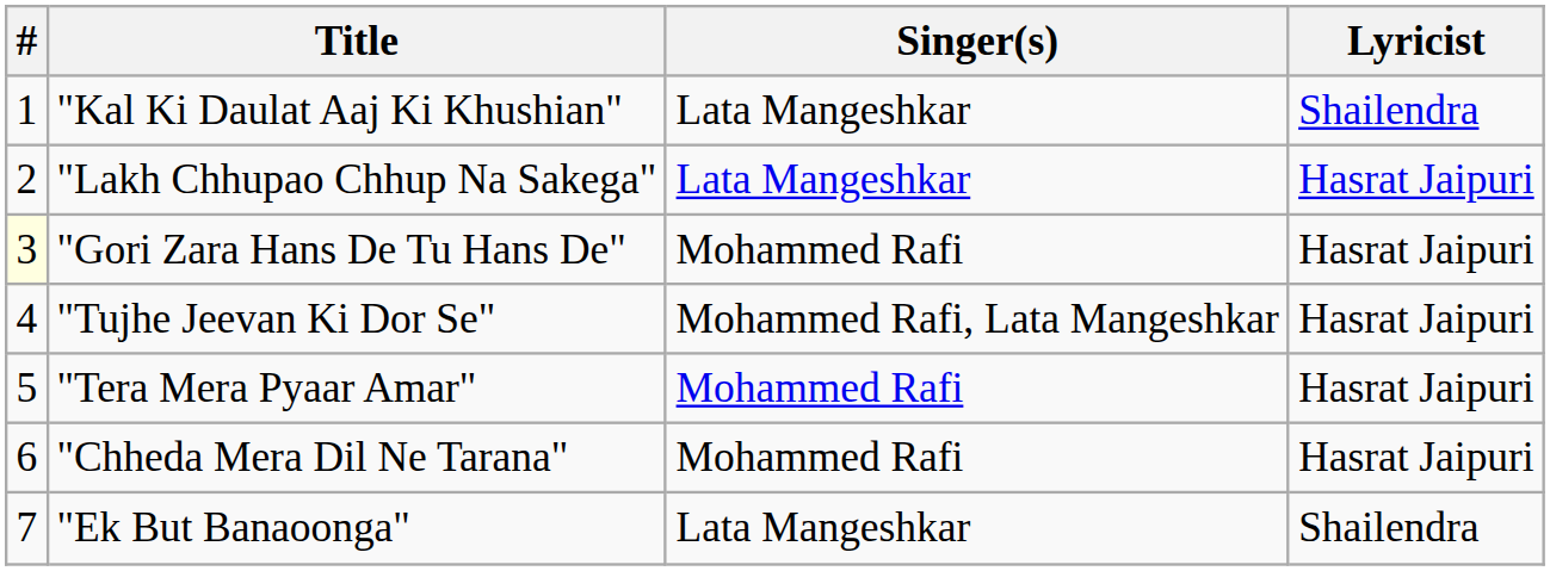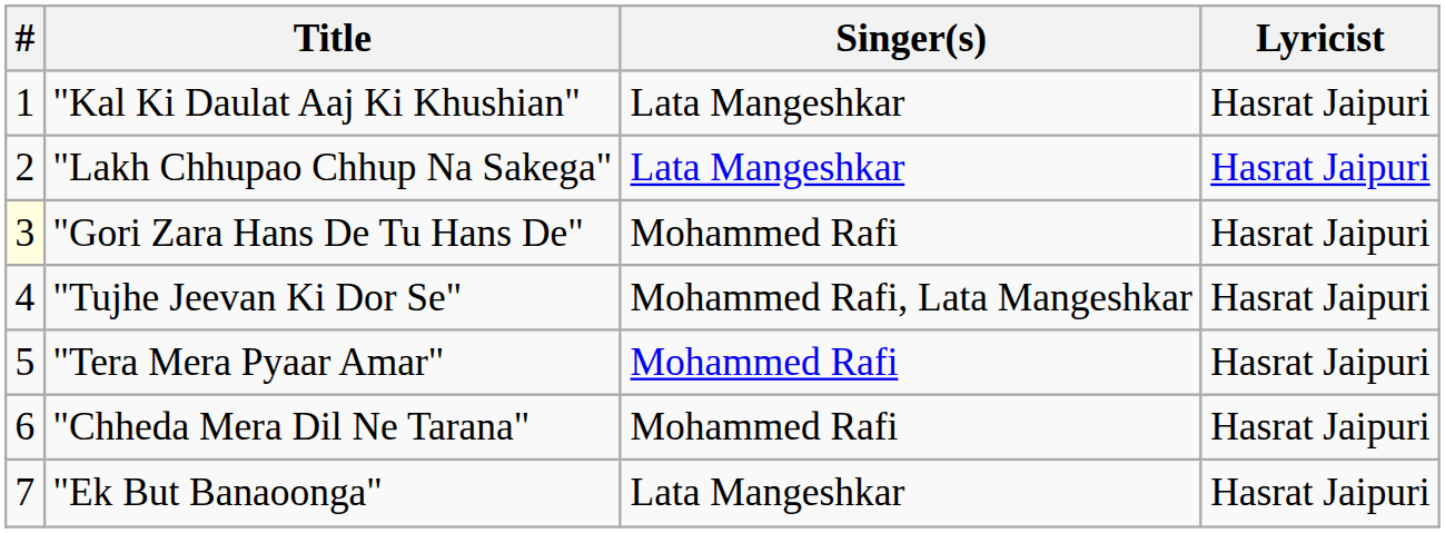"Kal Ki Daulat Aaj Ki Khushian" | Lyricist: Shailendra -> Hasrat Jaipuri
"Ek But Banaoonga" | Lyricist: Shailendra -> Hasrat Jaipuri
